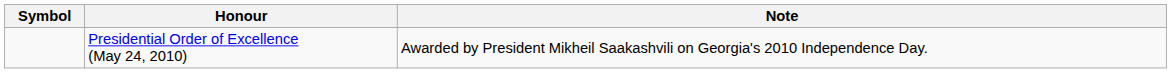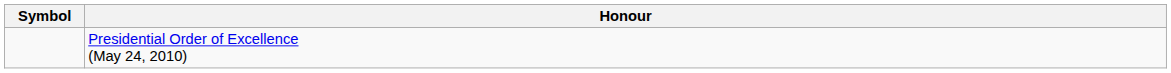- column: Note | Awarded by President Mikheil Saakashvili on Georgia's 2010 Independence Day.
